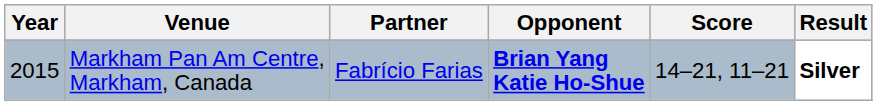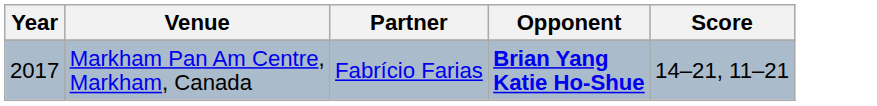- column: Result | Silver
Markham Pan Am Centre, Markham, Canada | Year: 2015 -> 2017
